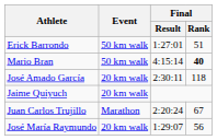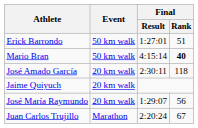rows swapped: José María Raymundo <-> Juan Carlos Trujillo
